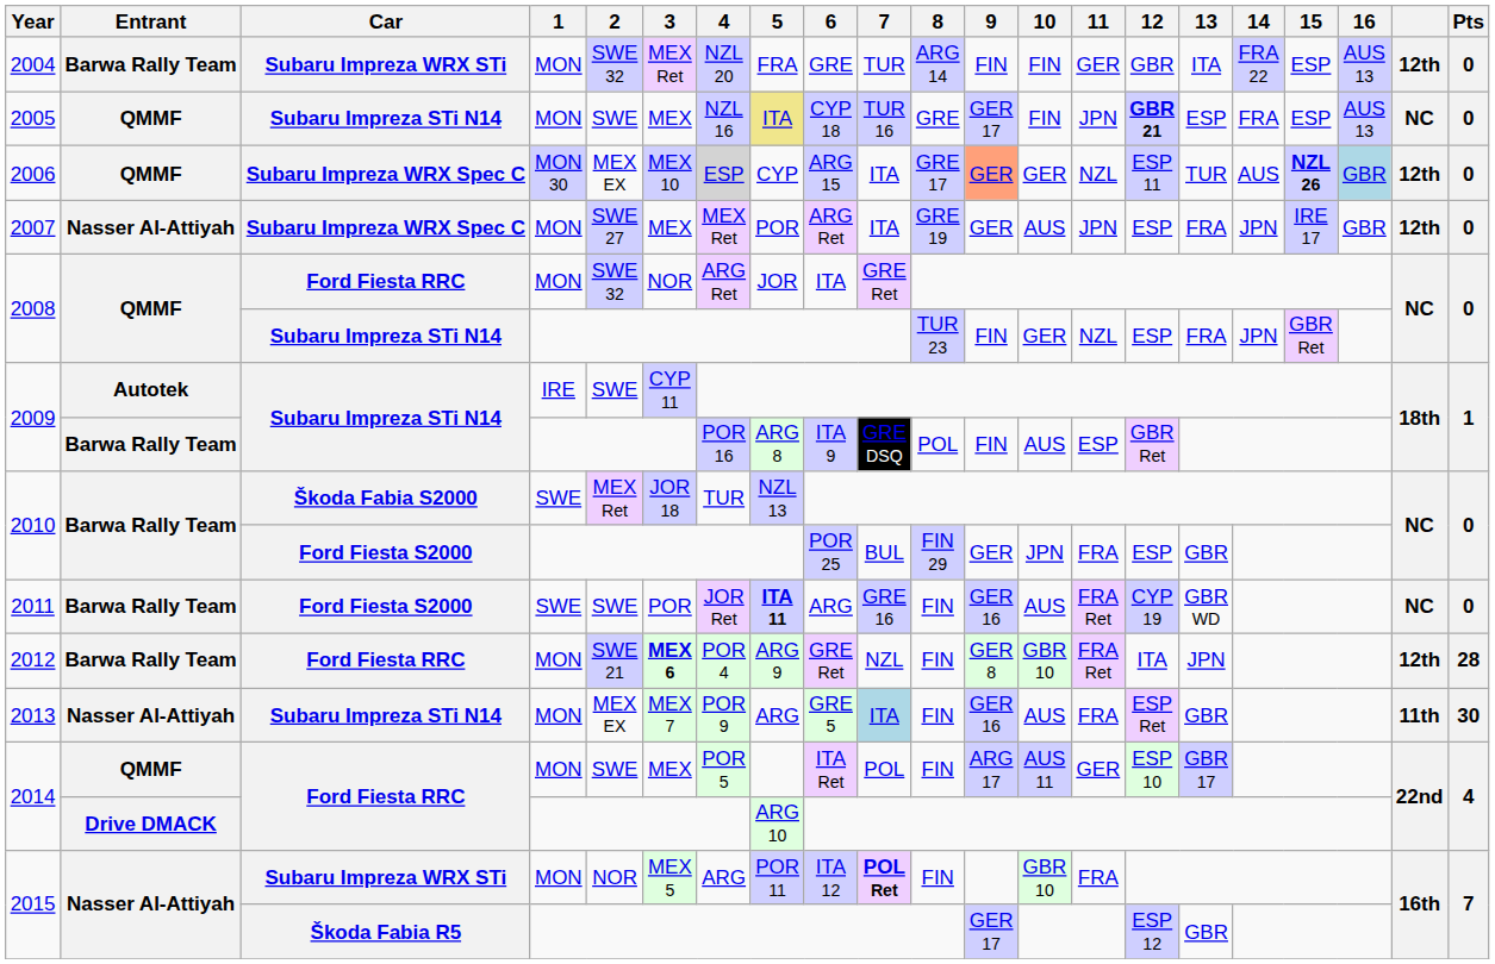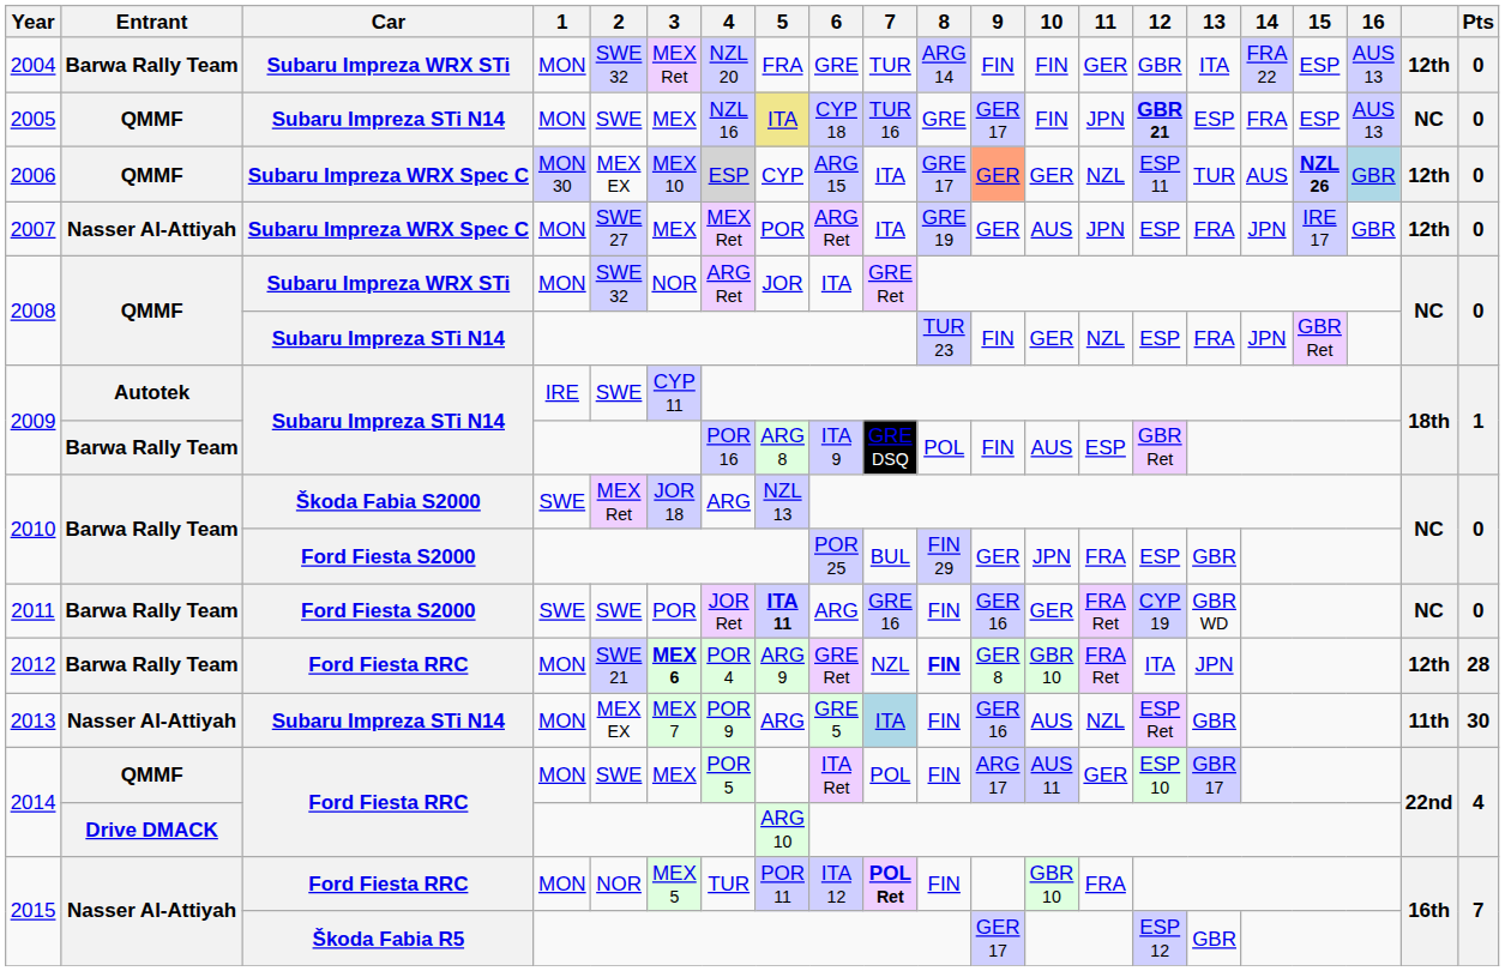2008 / MON | Car: Ford Fiesta RRC -> Subaru Impreza WRX STi
2010 / SWE | 4: TUR -> ARG
2011 | 10: AUS -> GER
2012 | 8: normal -> bold
2013 | 11: FRA -> NZL
2015 / MON | Car: Subaru Impreza WRX STi -> Ford Fiesta RRC
2015 / MON | 4: ARG -> TUR
